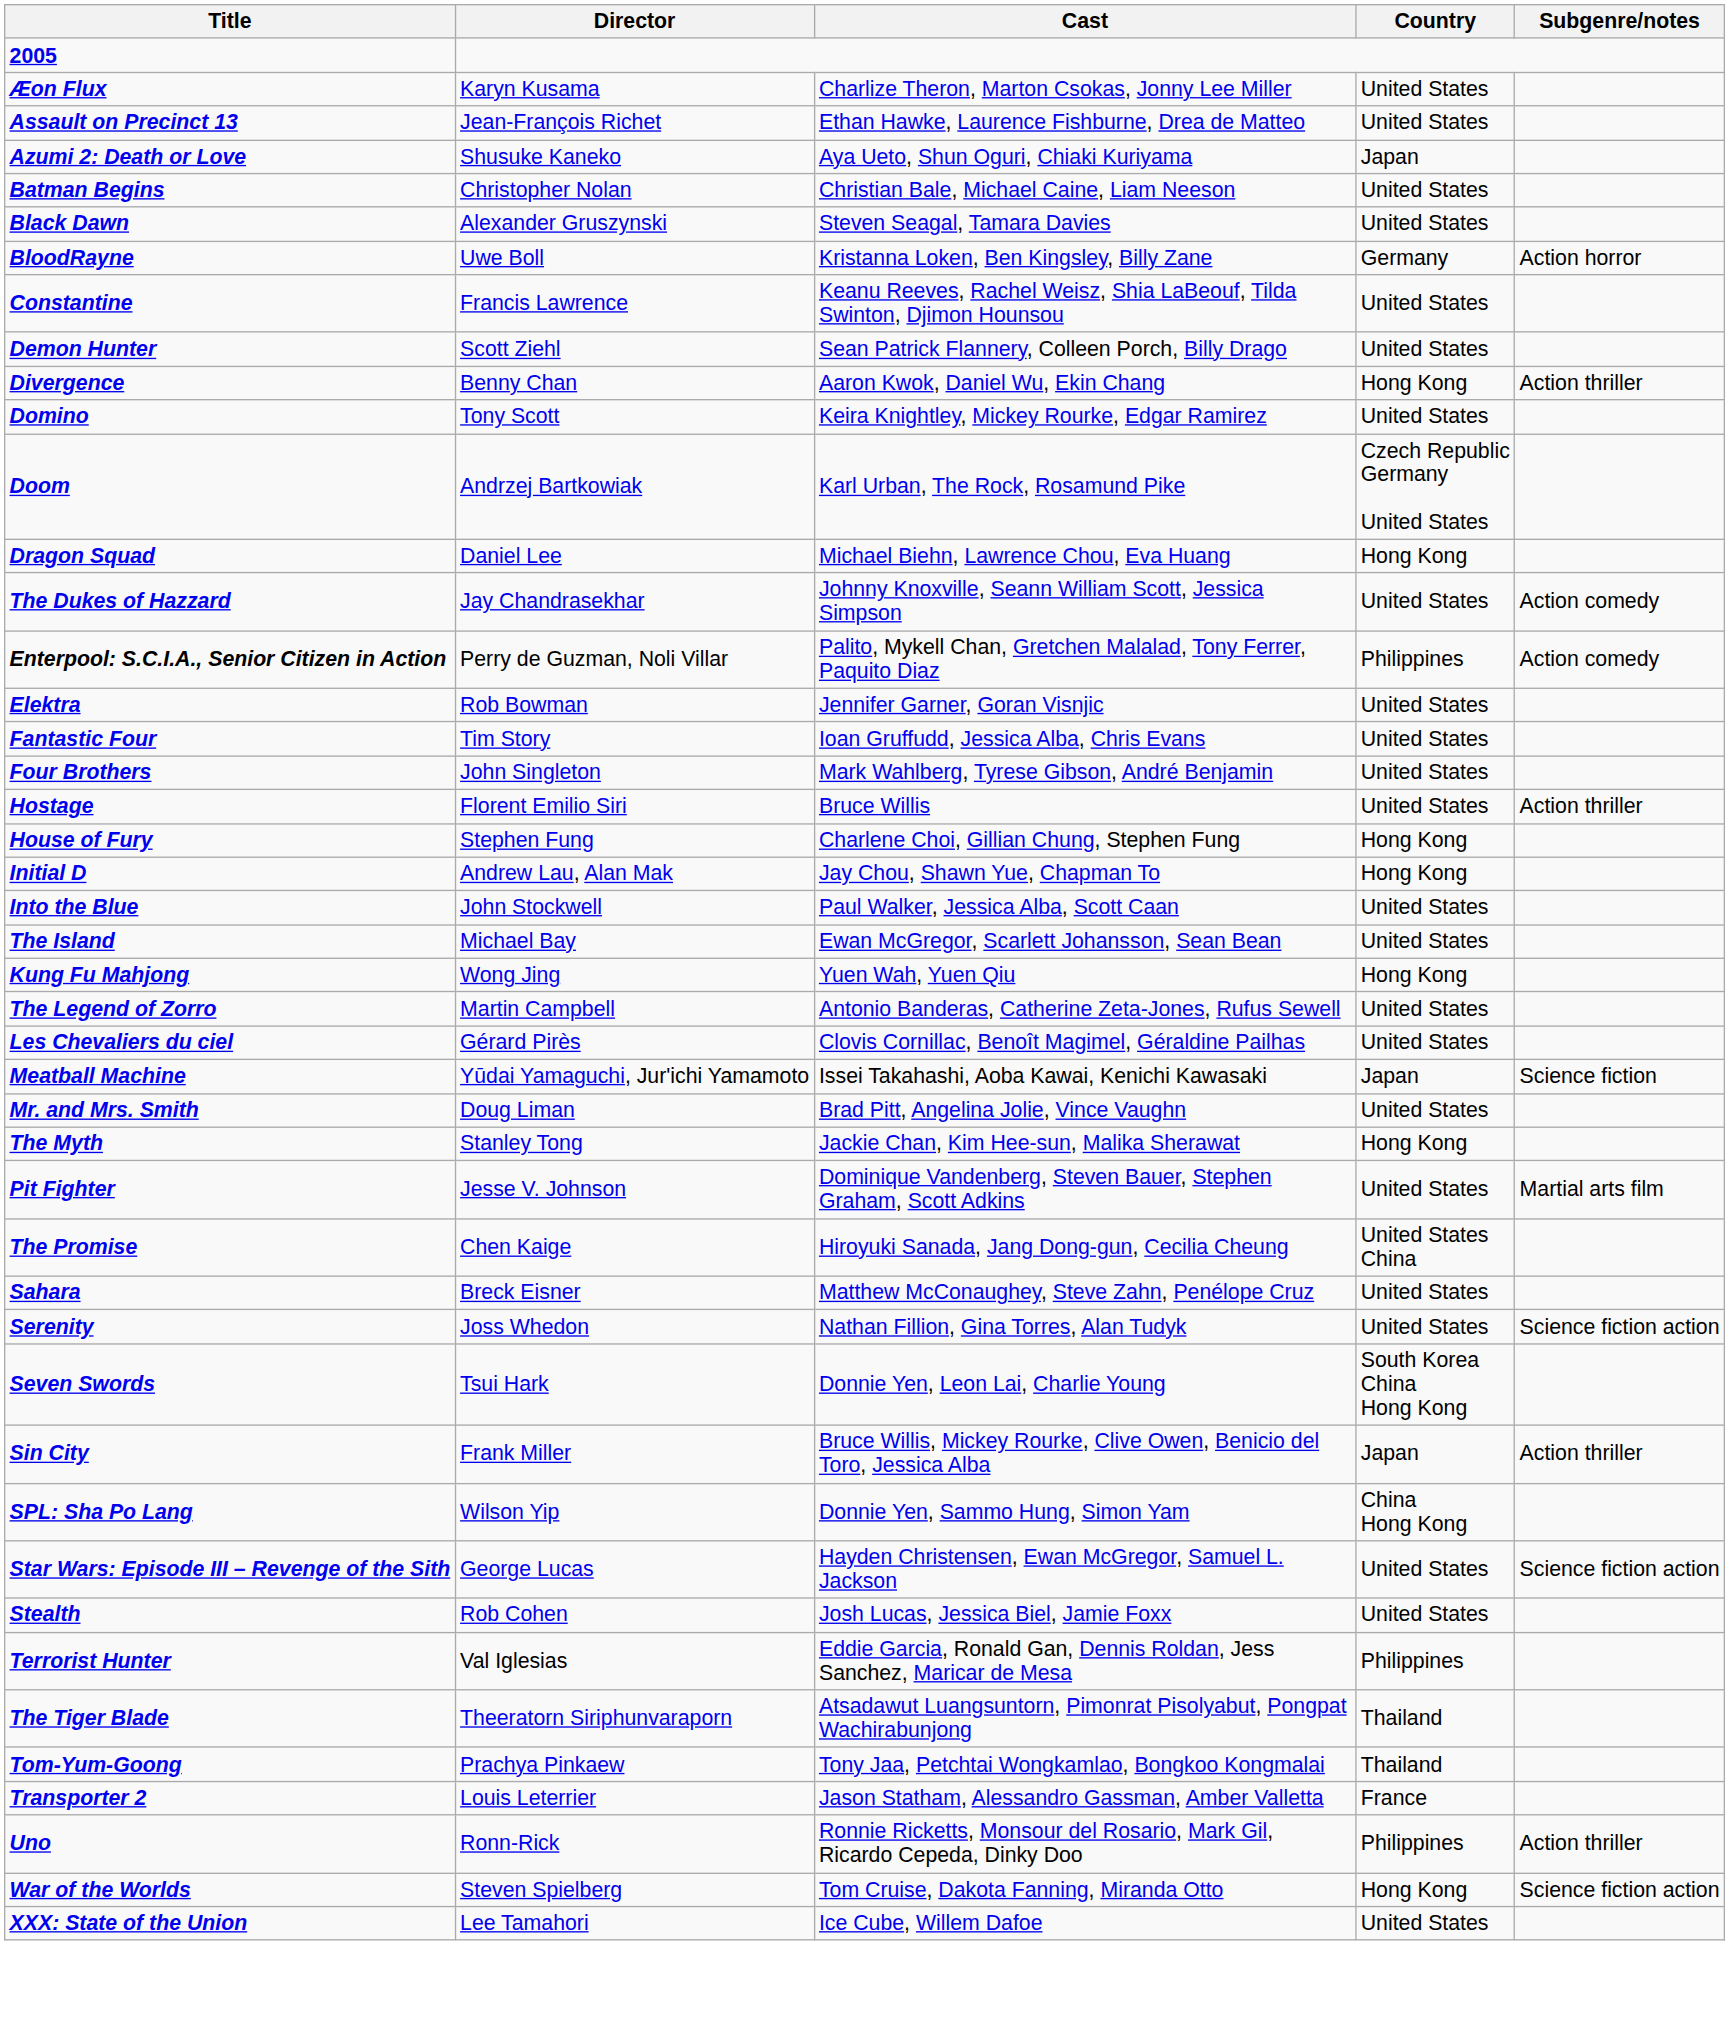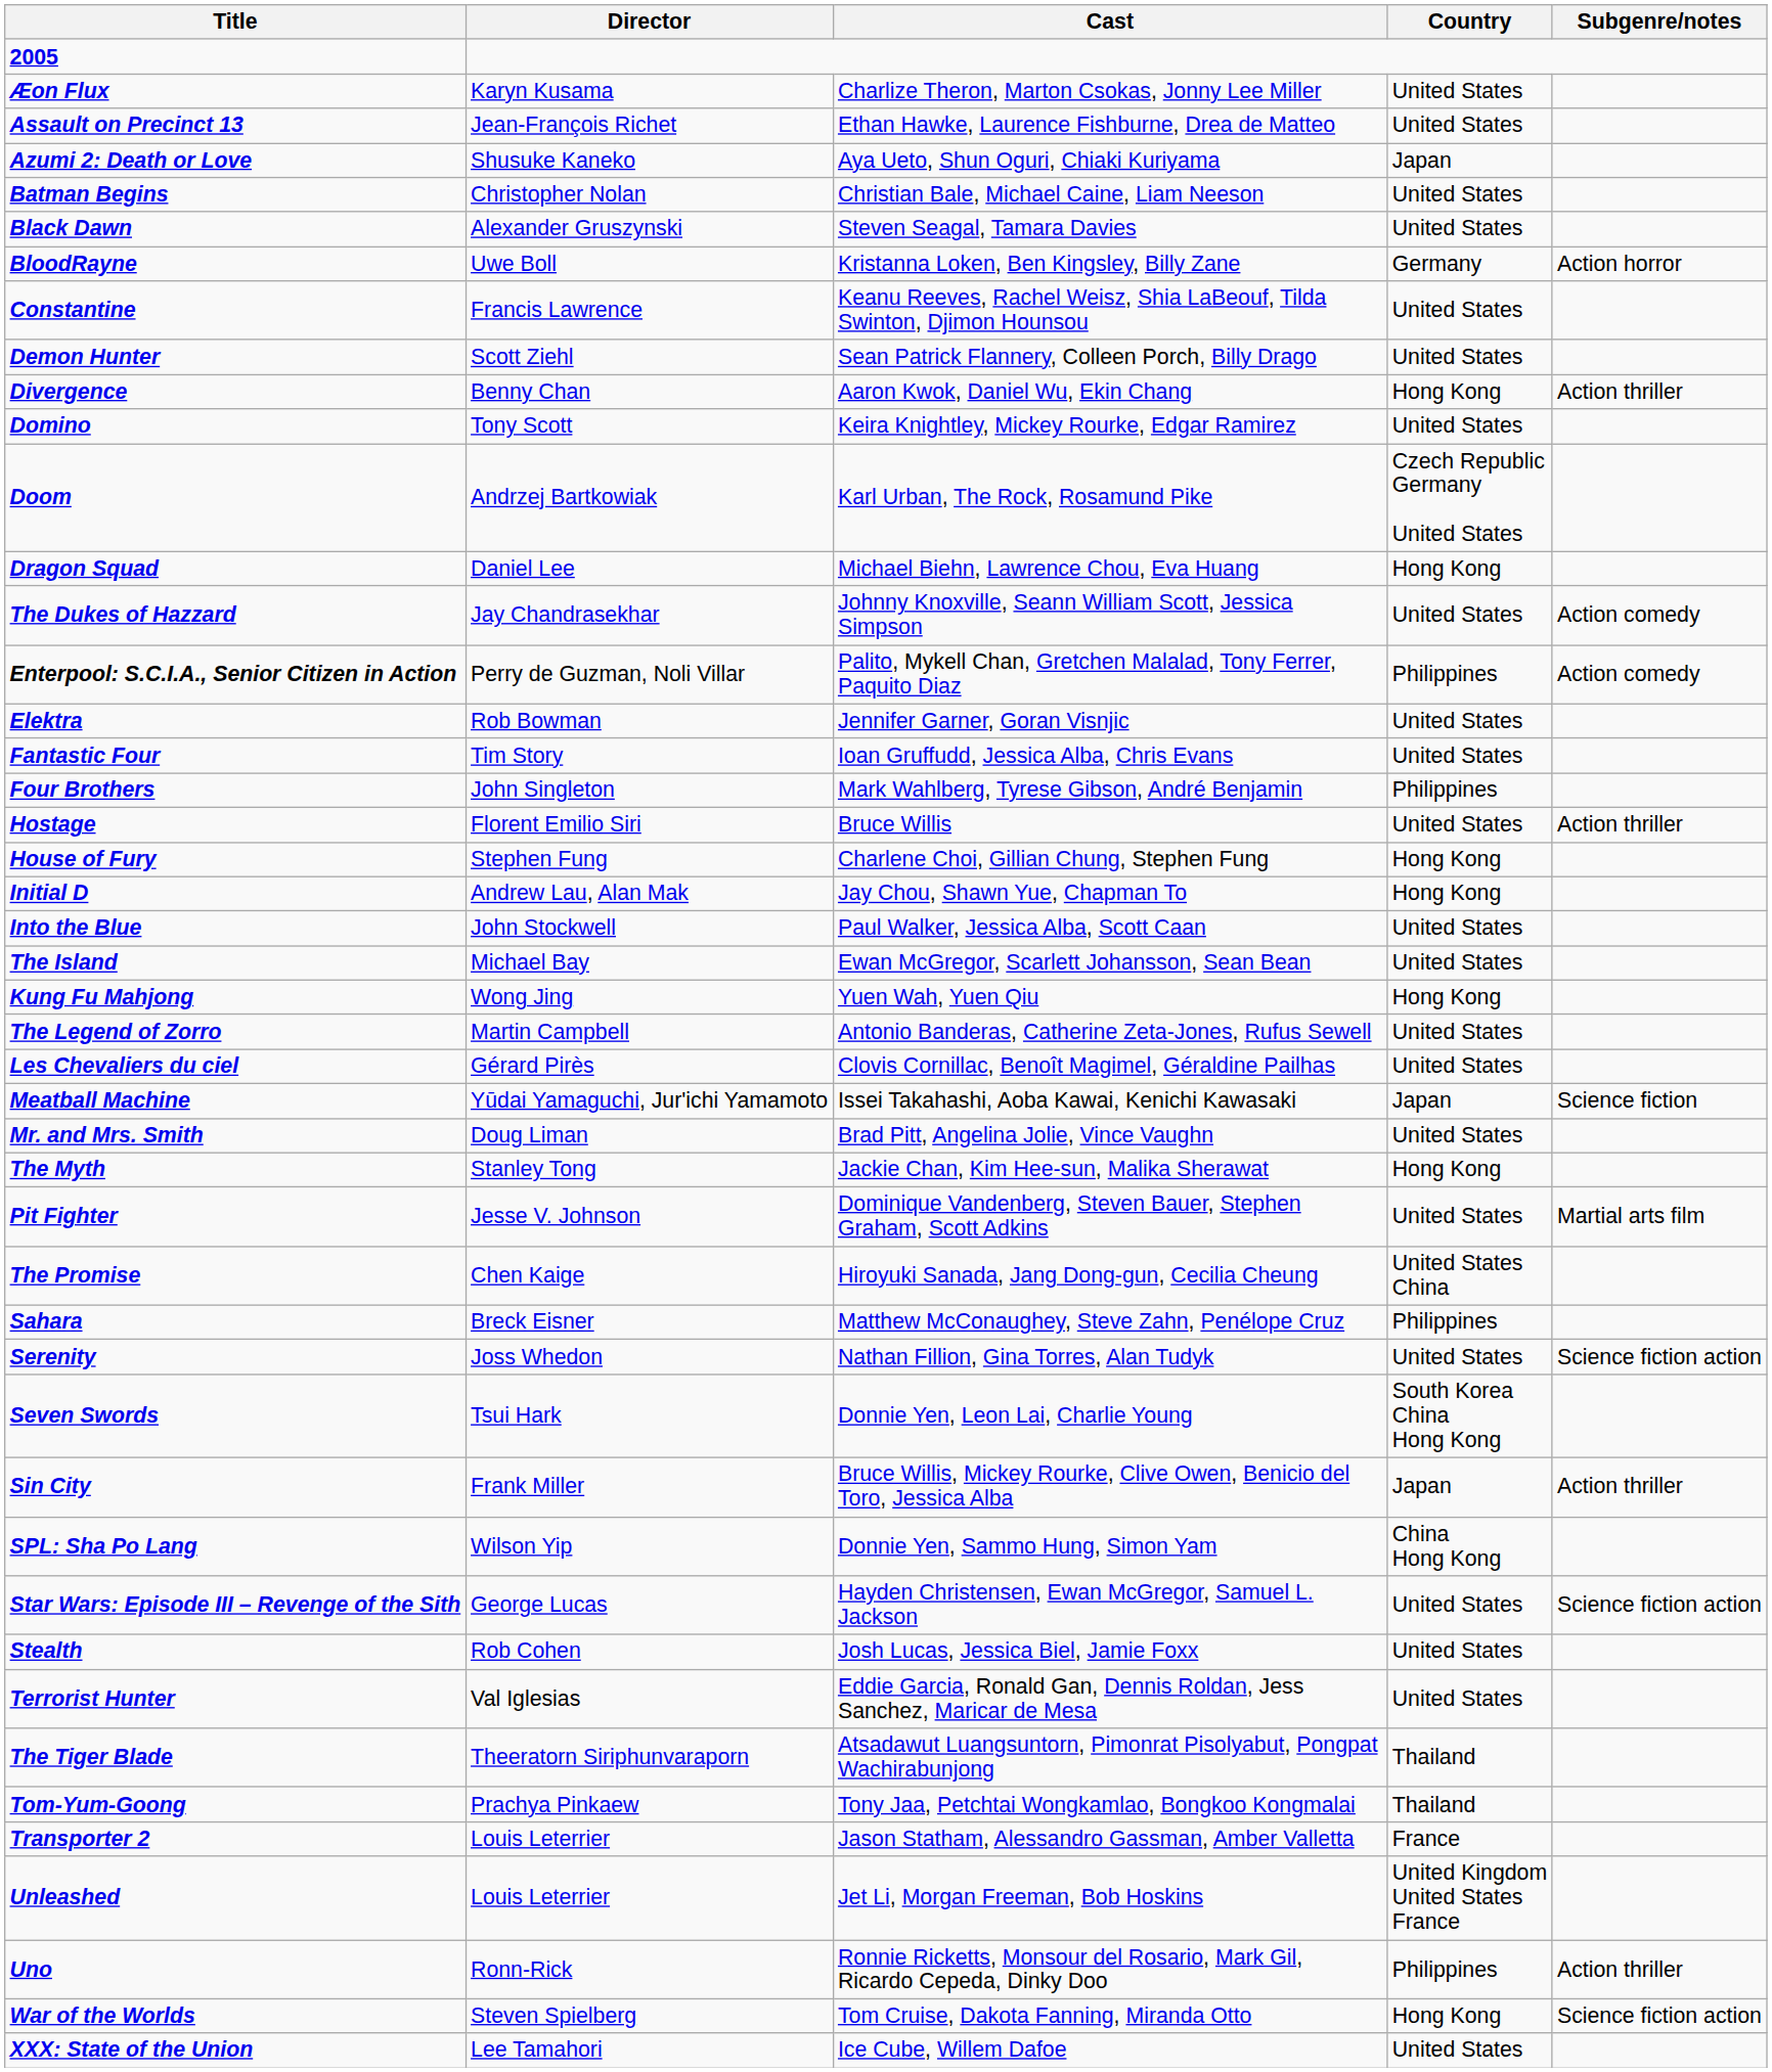Four Brothers | Country: United States -> Philippines
Sahara | Country: United States -> Philippines
Terrorist Hunter | Country: Philippines -> United States
+ row: Unleashed | Louis Leterrier | Jet Li, Morgan Freeman, Bob Hoskins | United Kingdom United States France
